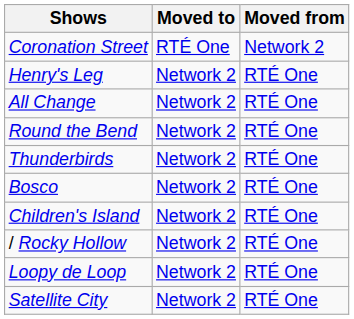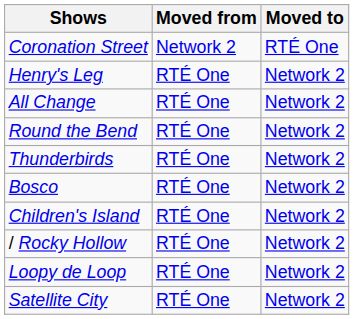columns swapped: Moved from <-> Moved to
